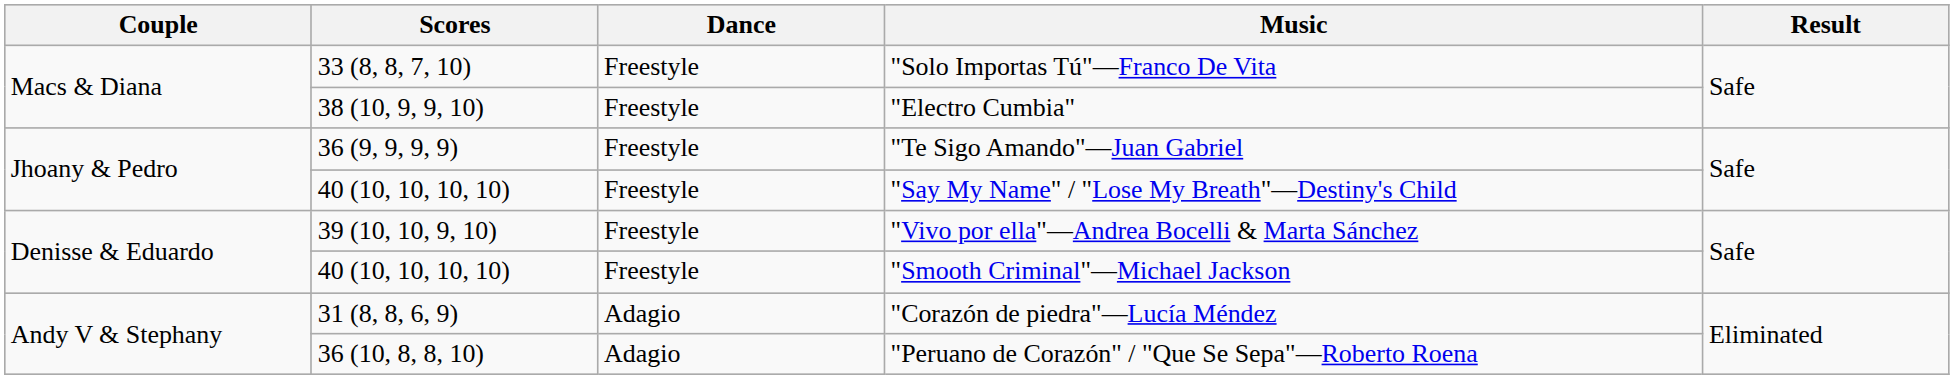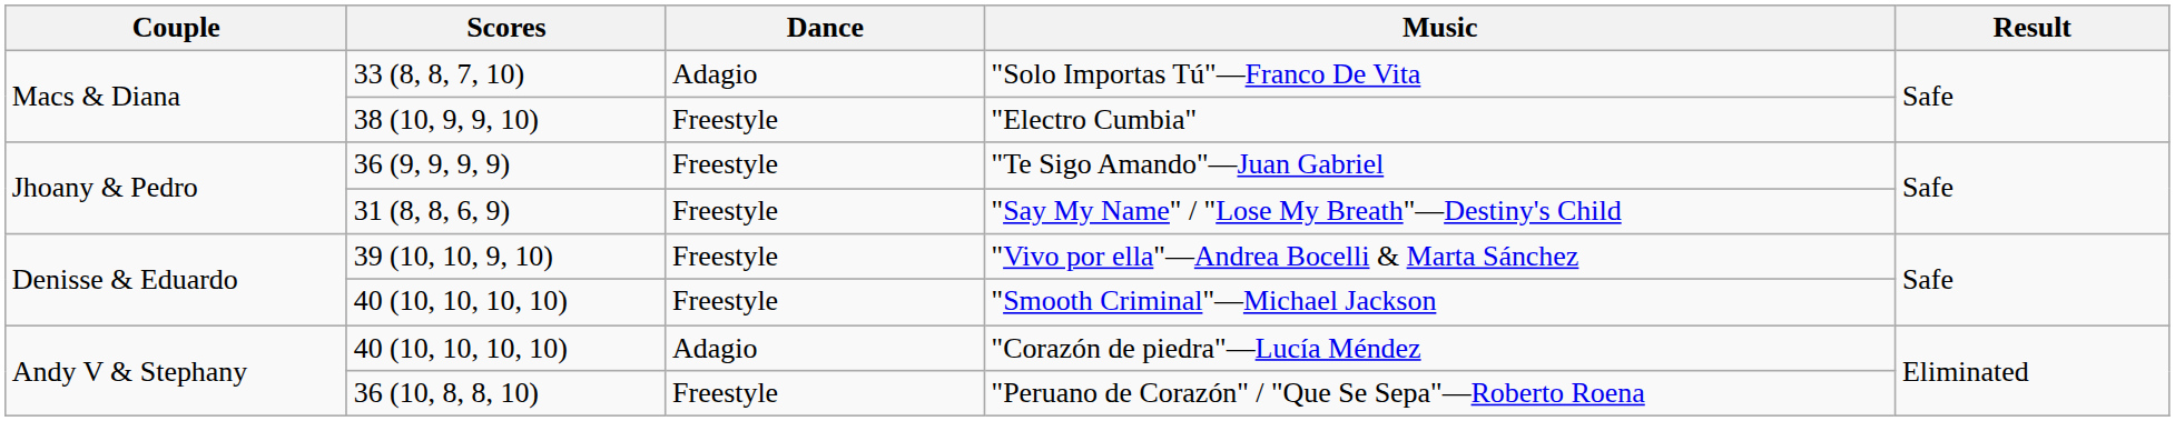"Solo Importas Tú"—Franco De Vita | Dance: Freestyle -> Adagio
"Say My Name" / "Lose My Breath"—Destiny's Child | Scores: 40 (10, 10, 10, 10) -> 31 (8, 8, 6, 9)
"Corazón de piedra"—Lucía Méndez | Scores: 31 (8, 8, 6, 9) -> 40 (10, 10, 10, 10)
"Peruano de Corazón" / "Que Se Sepa"—Roberto Roena | Dance: Adagio -> Freestyle
